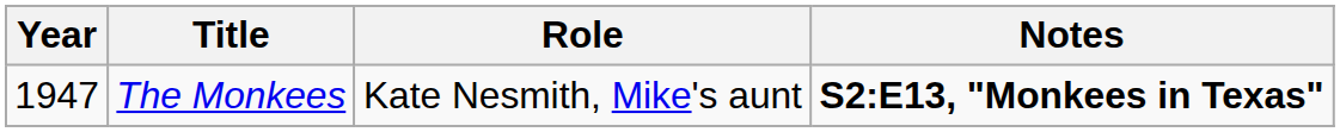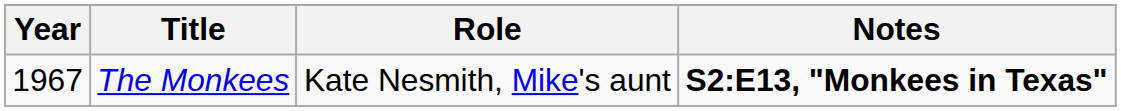The Monkees | Year: 1947 -> 1967
